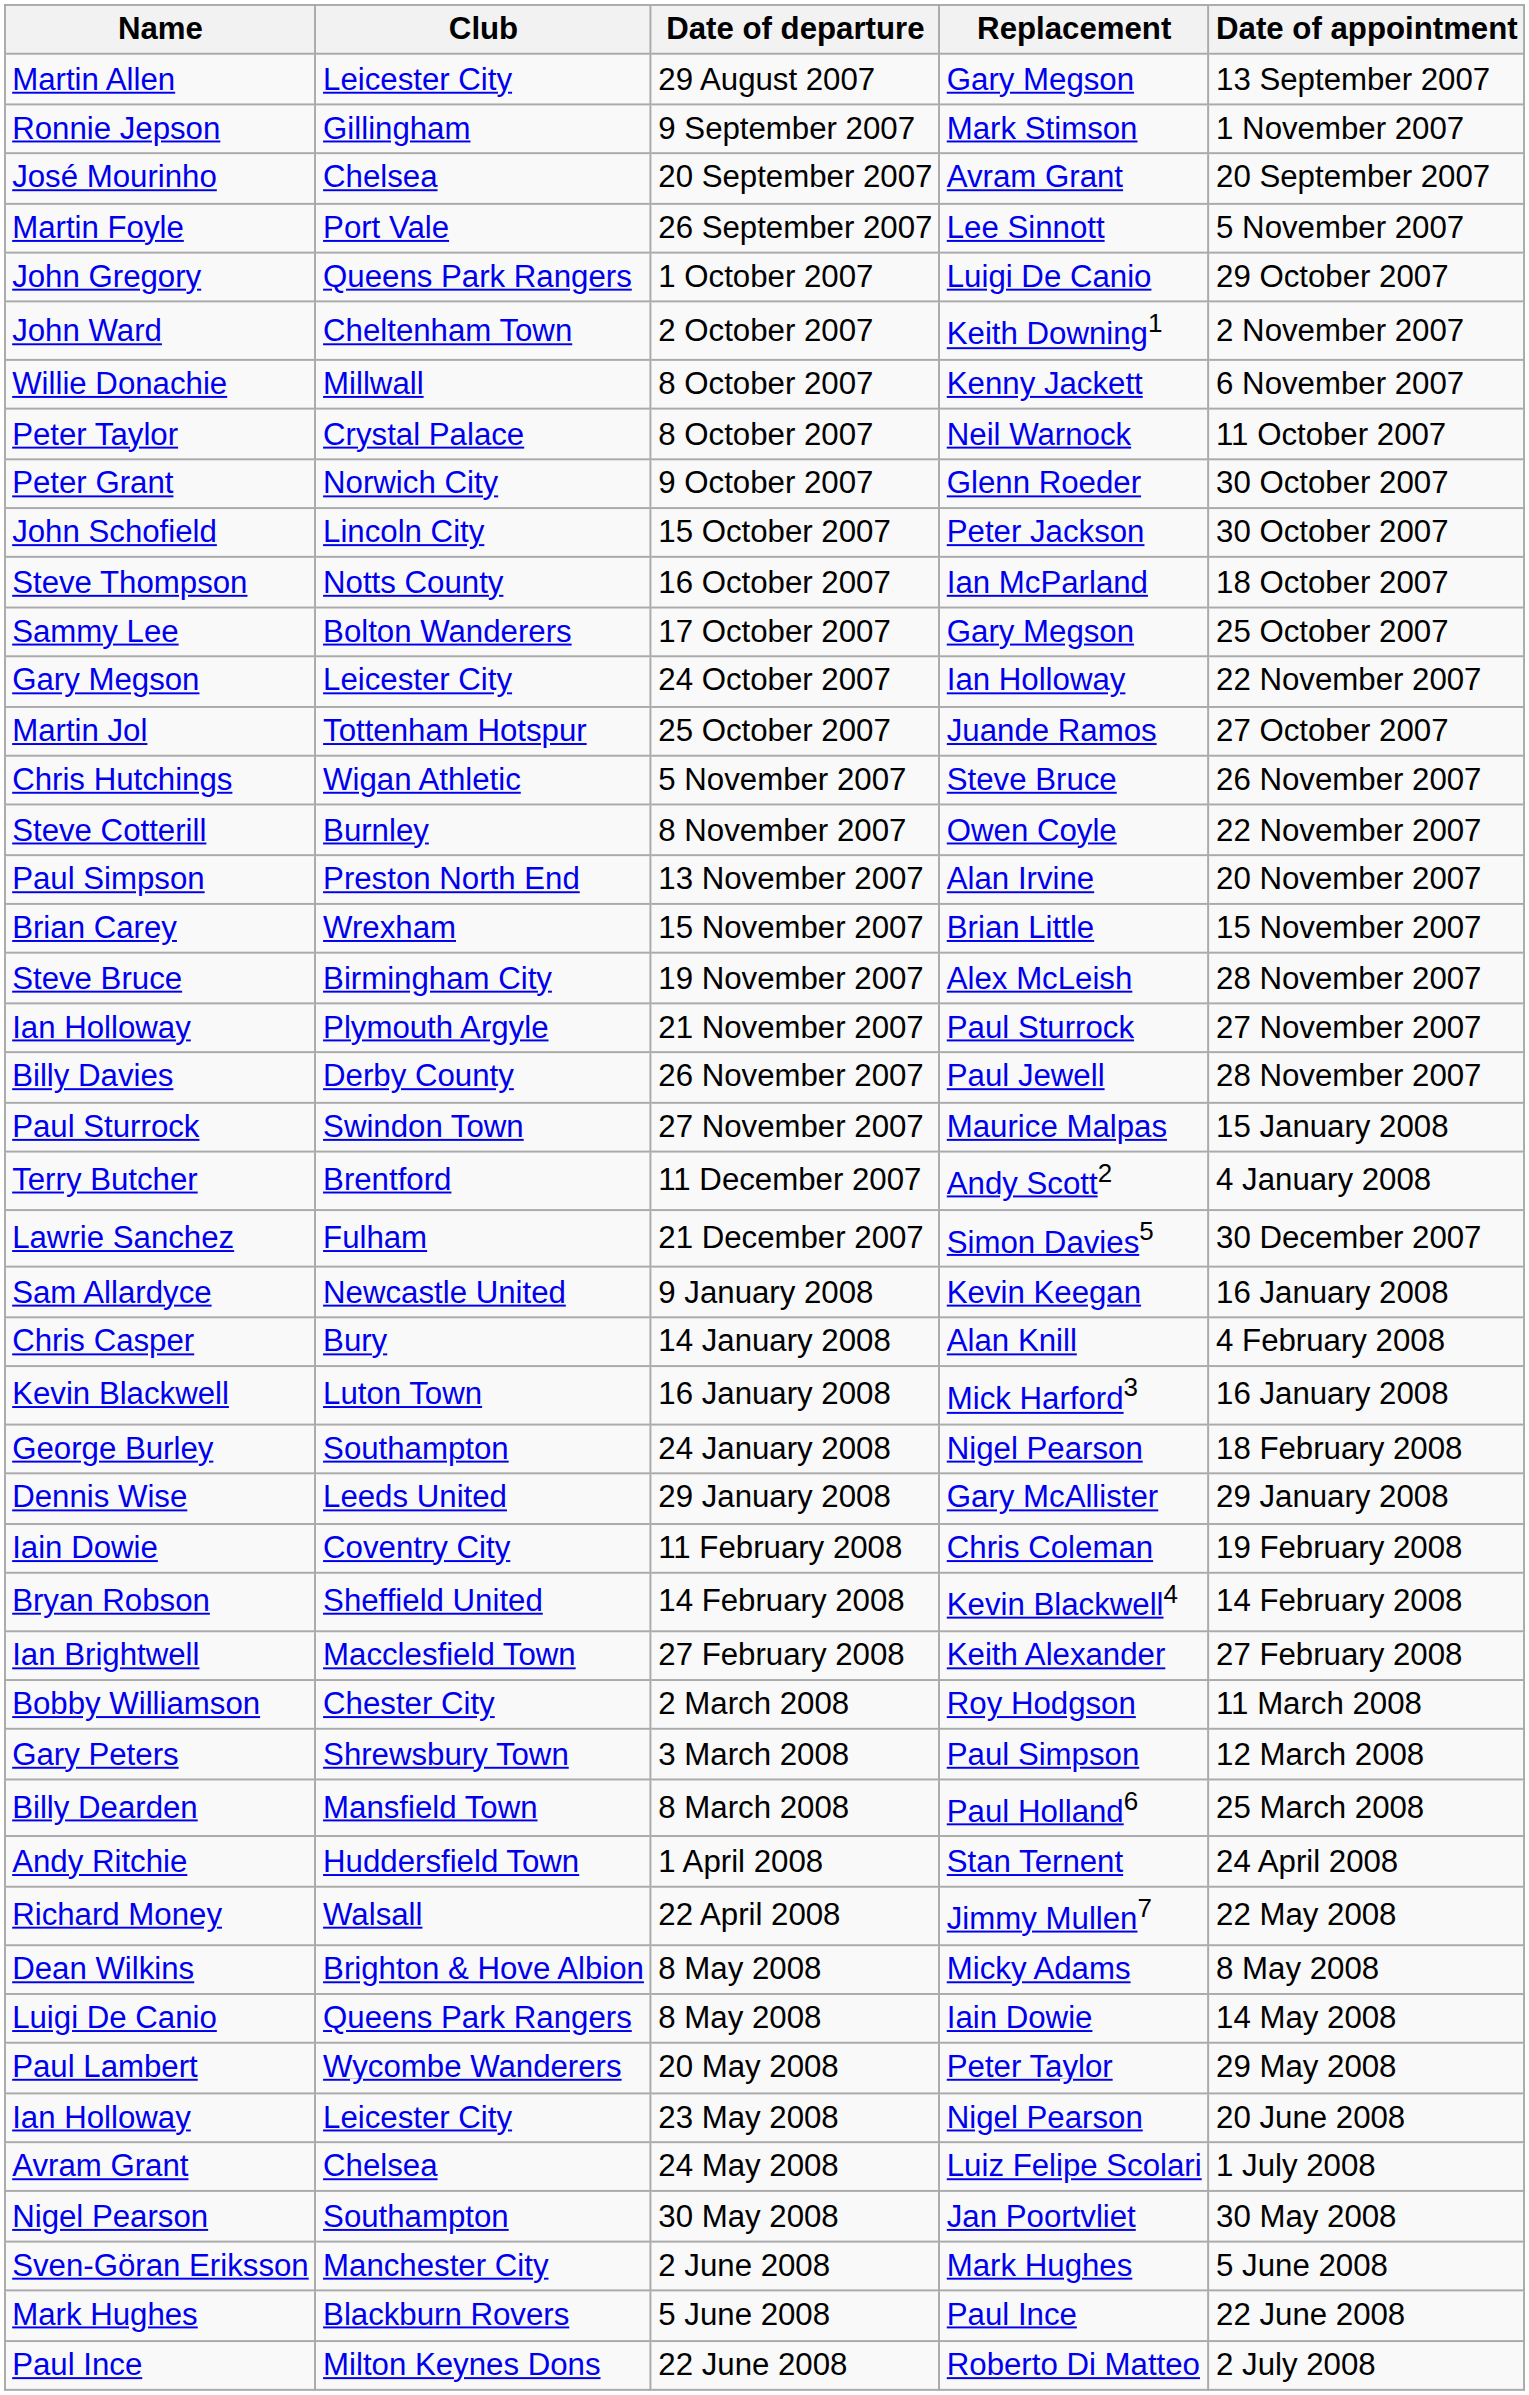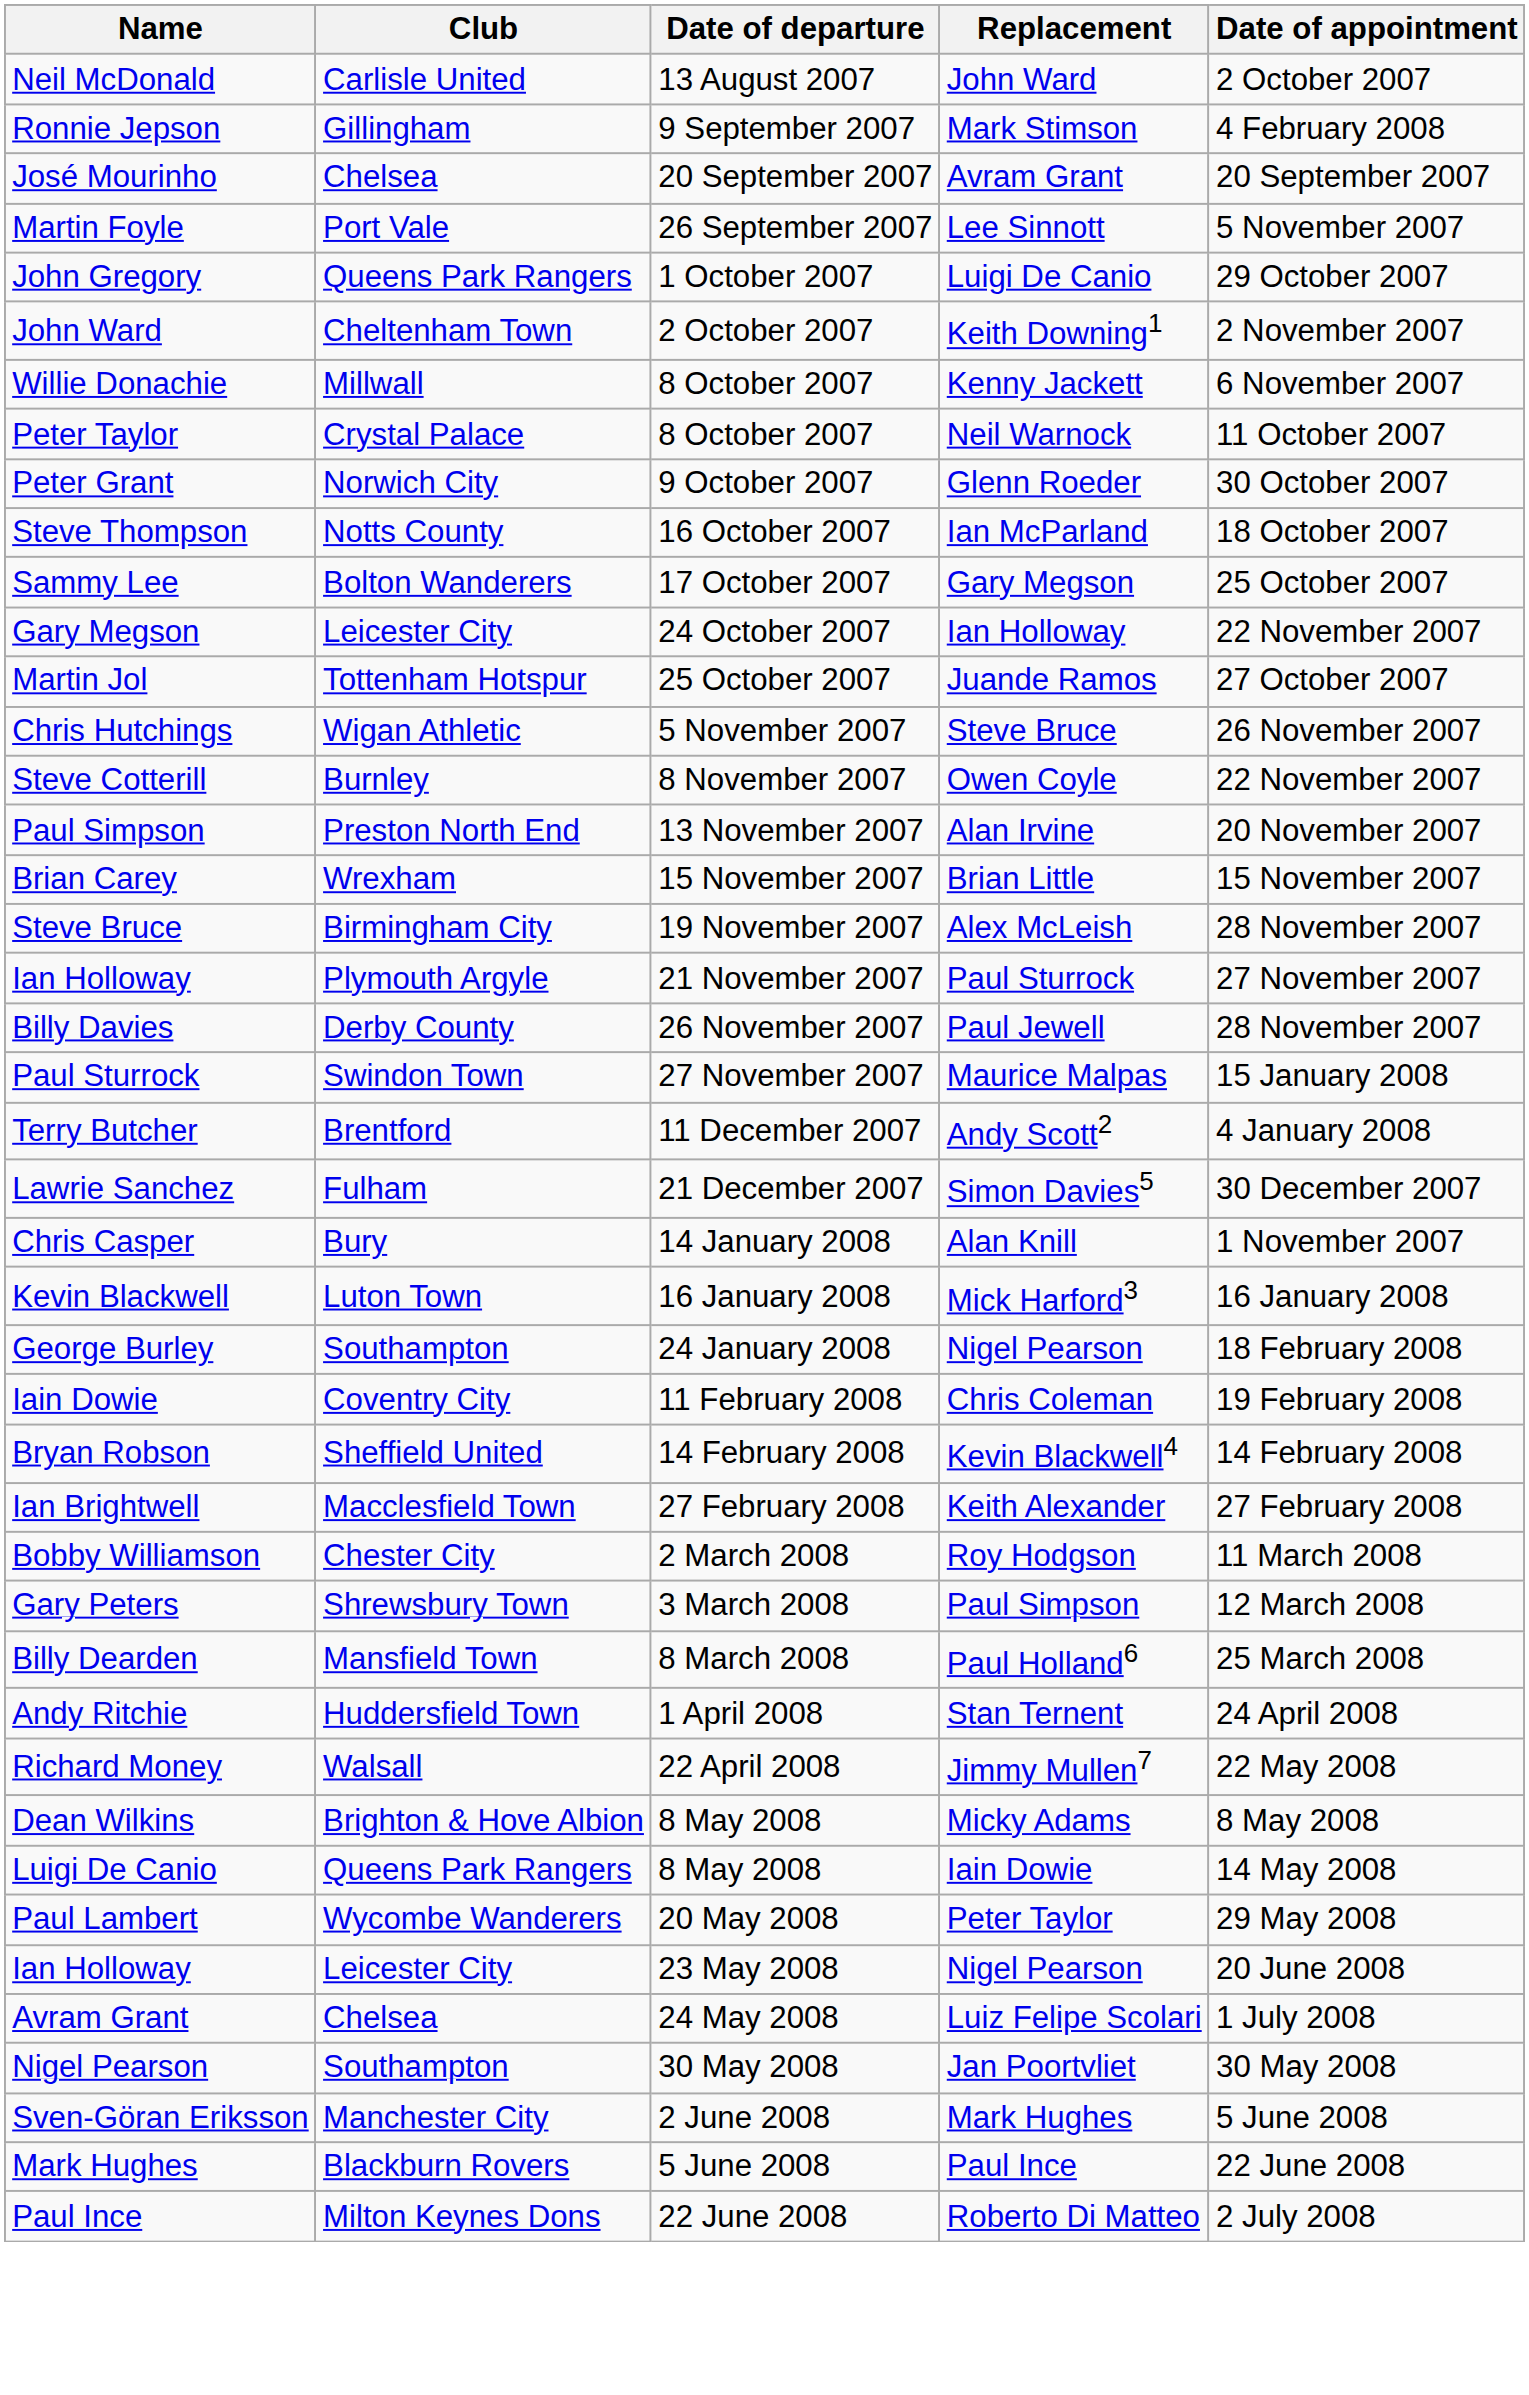+ row: Neil McDonald | Carlisle United | 13 August 2007 | John Ward | 2 October 2007
- row: Martin Allen | Leicester City | 29 August 2007 | Gary Megson | 13 September 2007
Ronnie Jepson | Date of appointment: 1 November 2007 -> 4 February 2008
- row: John Schofield | Lincoln City | 15 October 2007 | Peter Jackson | 30 October 2007
- row: Sam Allardyce | Newcastle United | 9 January 2008 | Kevin Keegan | 16 January 2008
Chris Casper | Date of appointment: 4 February 2008 -> 1 November 2007
- row: Dennis Wise | Leeds United | 29 January 2008 | Gary McAllister | 29 January 2008
